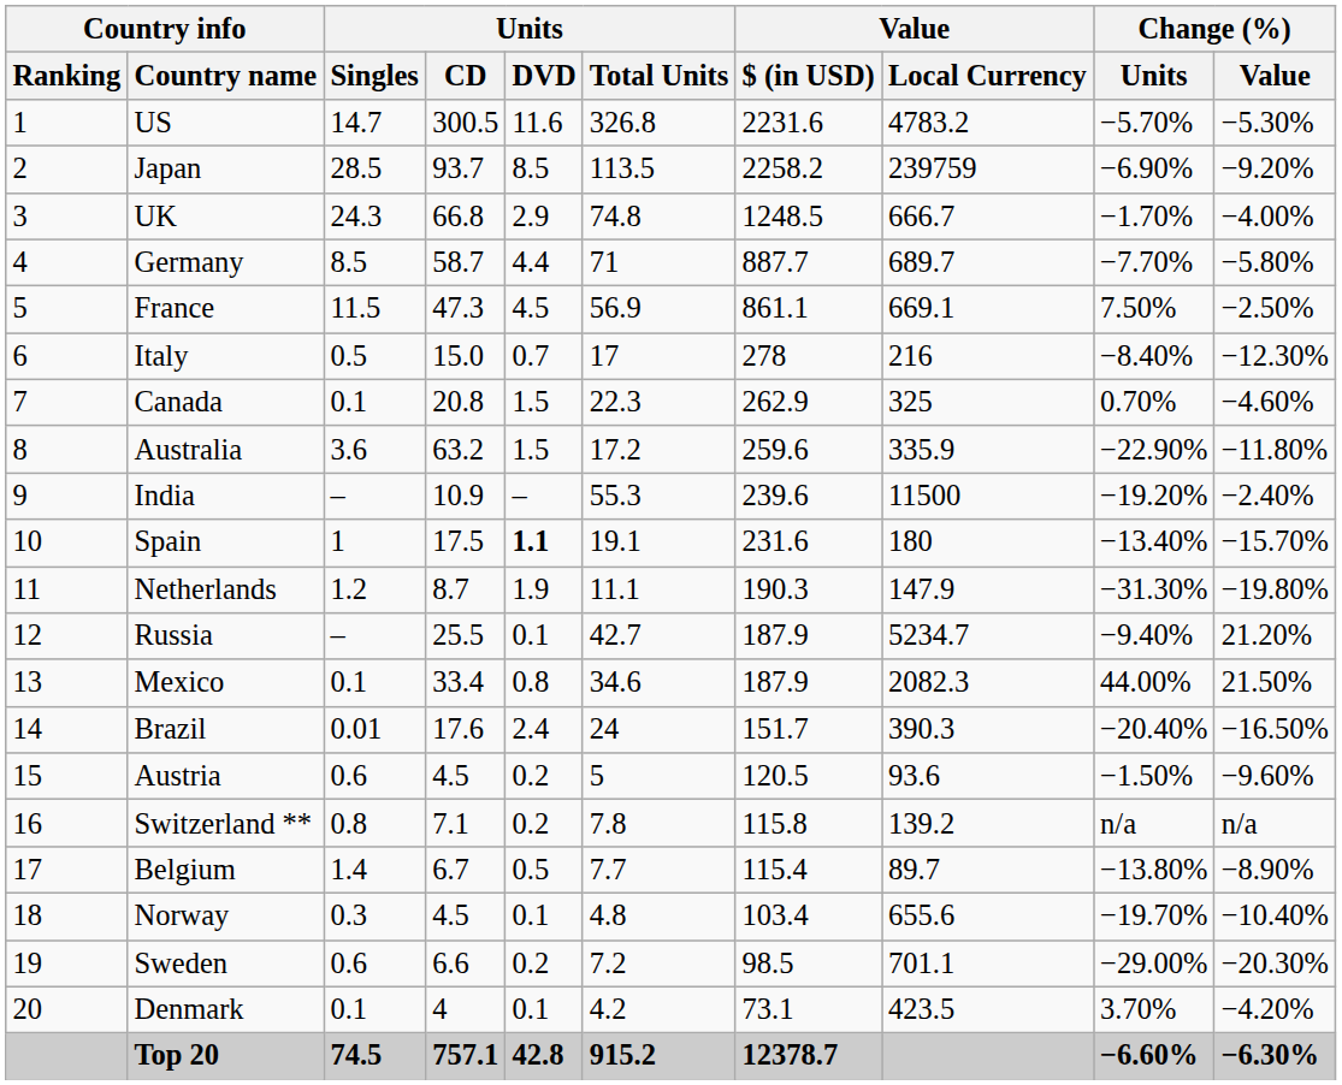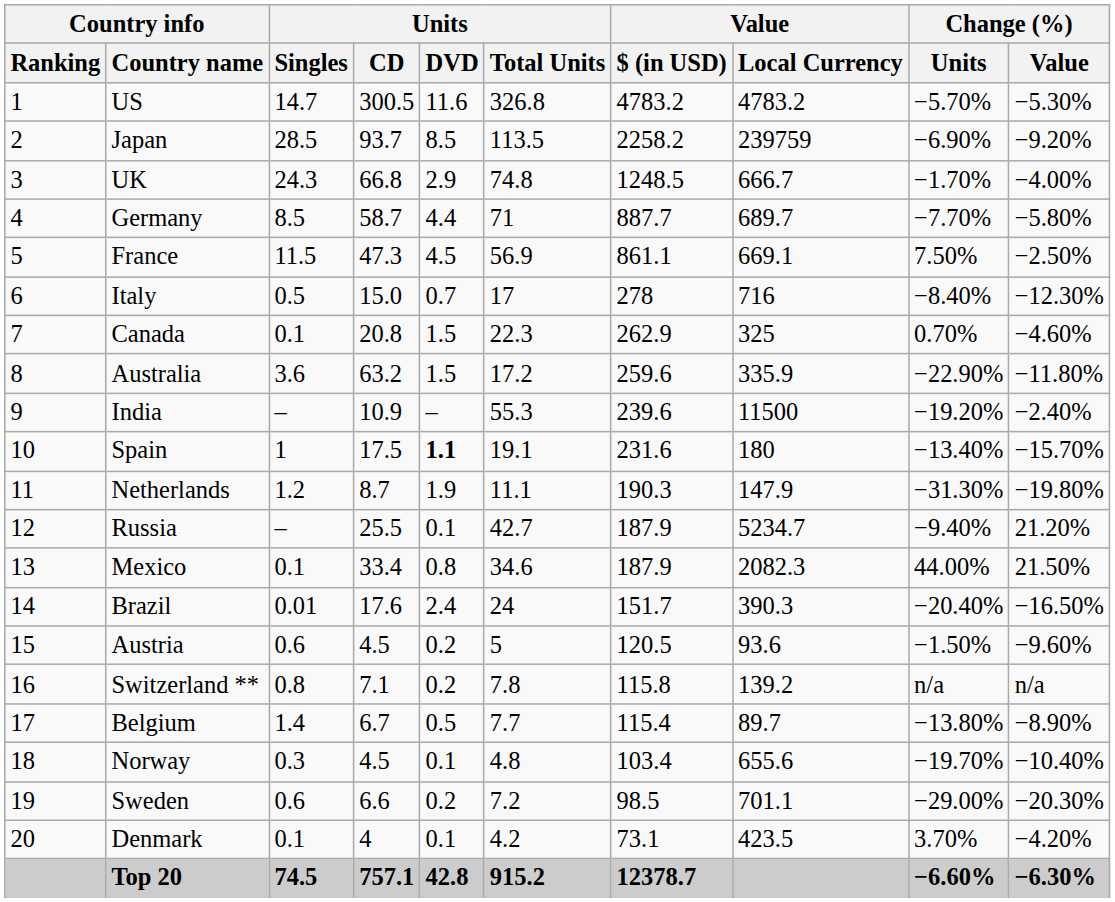US | Value / $ (in USD): 2231.6 -> 4783.2
Italy | Value / Local Currency: 216 -> 716
